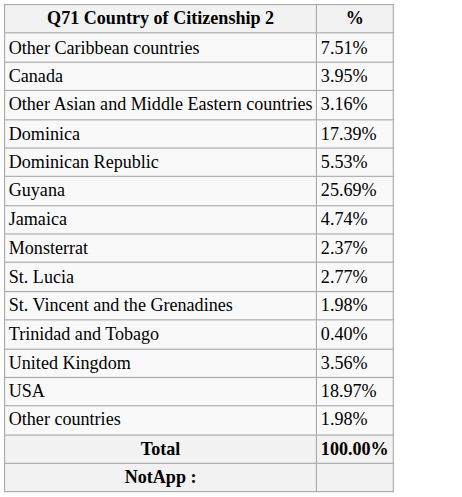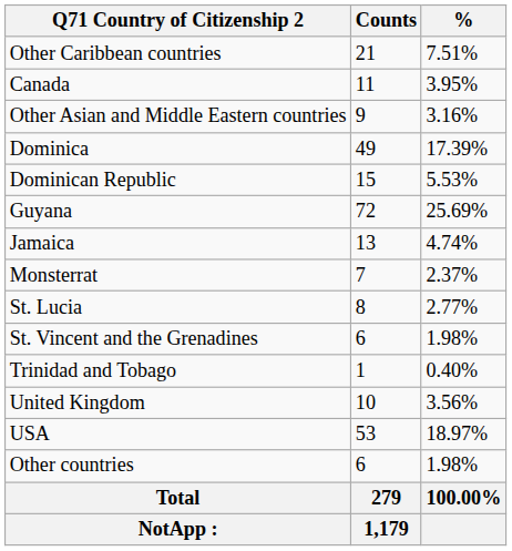+ column: Counts | 21 | 11 | 9 | 49 | 15 | 72 | 13 | 7 | 8 | 6 | 1 | 10 | 53 | 6 | 279 | 1,179
